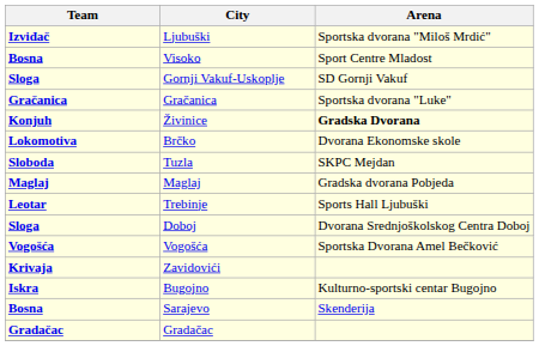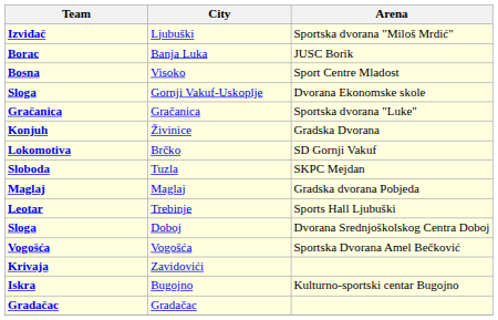+ row: Borac | Banja Luka | JUSC Borik
Gornji Vakuf-Uskoplje | Arena: SD Gornji Vakuf -> Dvorana Ekonomske skole
Živinice | Arena: bold -> normal
Brčko | Arena: Dvorana Ekonomske skole -> SD Gornji Vakuf
- row: Bosna | Sarajevo | Skenderija
